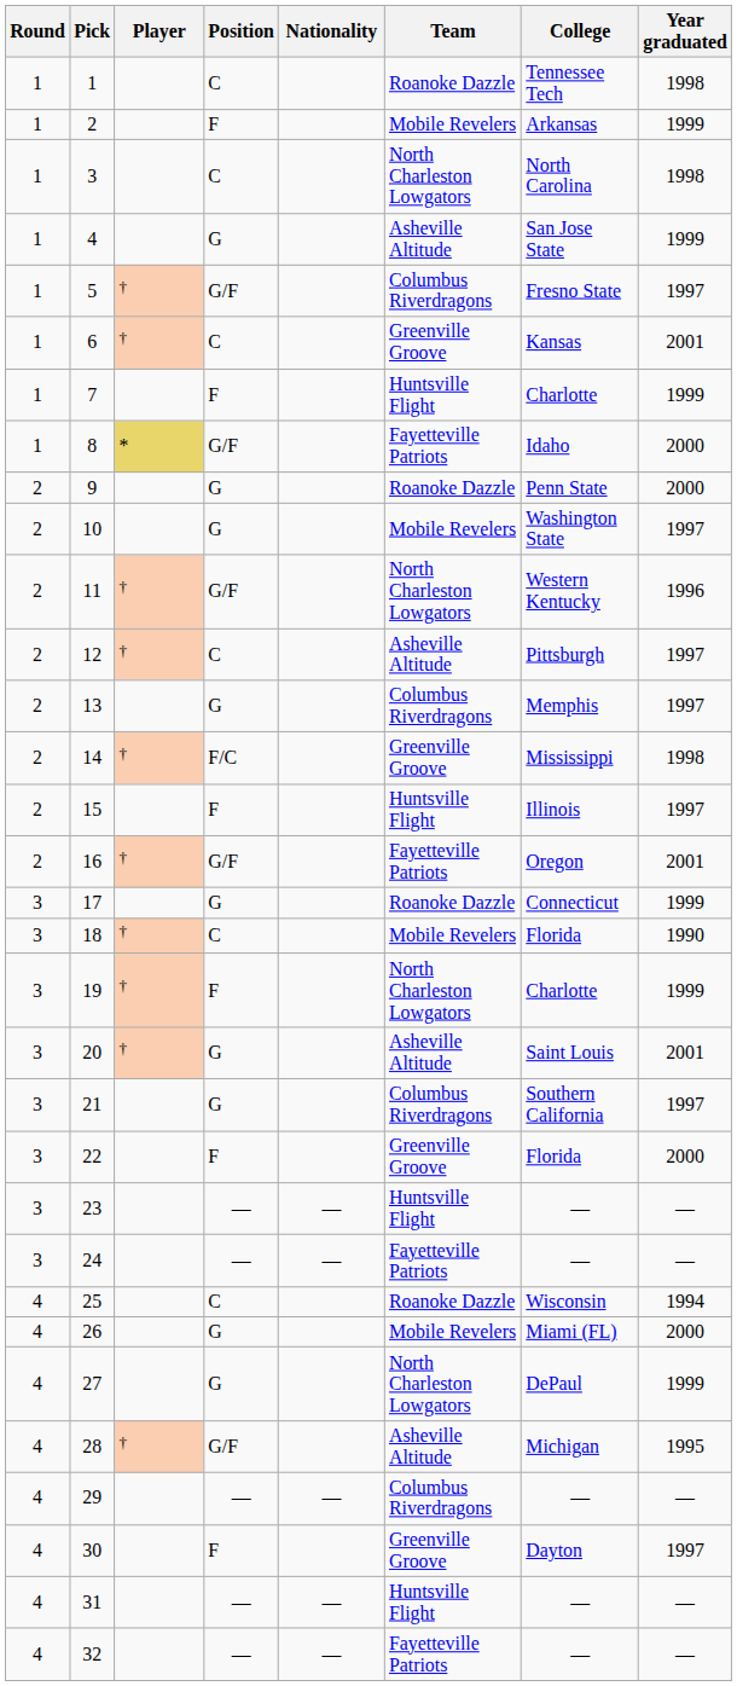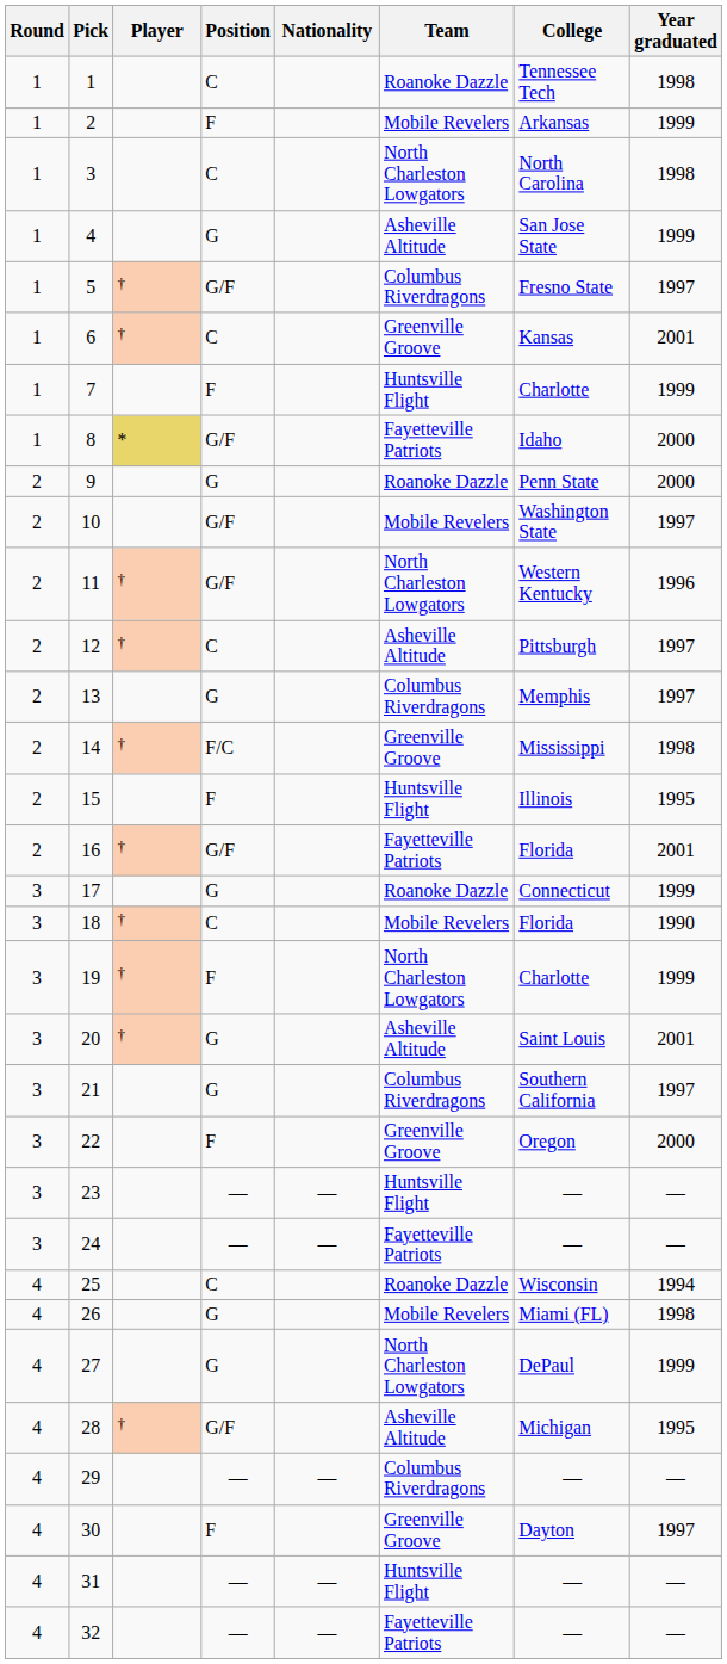10 | Position: G -> G/F
15 | Year graduated: 1997 -> 1995
16 | College: Oregon -> Florida
22 | College: Florida -> Oregon
26 | Year graduated: 2000 -> 1998
